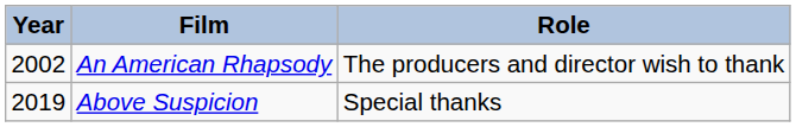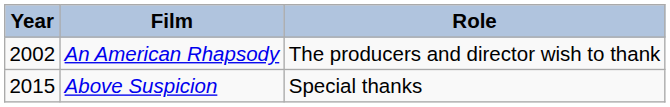Above Suspicion | Year: 2019 -> 2015
